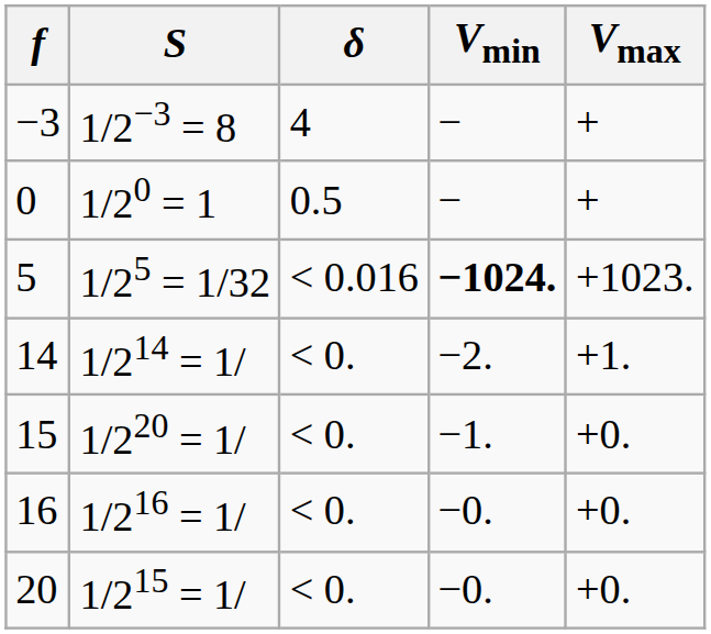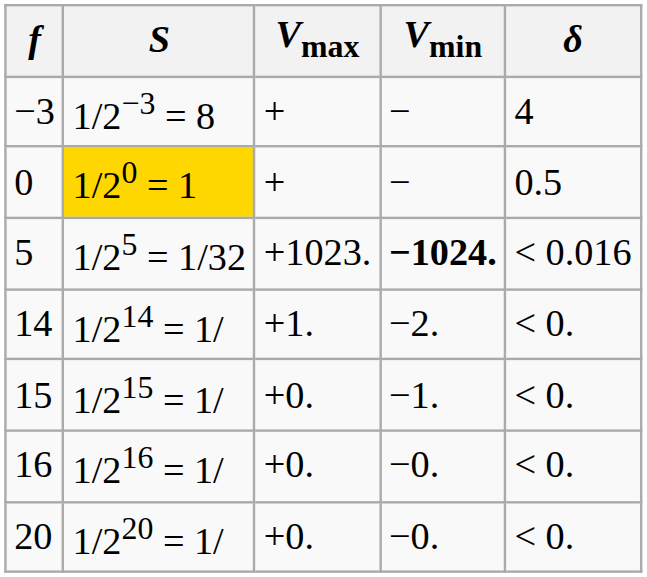columns swapped: δ <-> Vmax
0 | S: no background -> gold background
15 | S: 1/220 = 1/ -> 1/215 = 1/
20 | S: 1/215 = 1/ -> 1/220 = 1/
